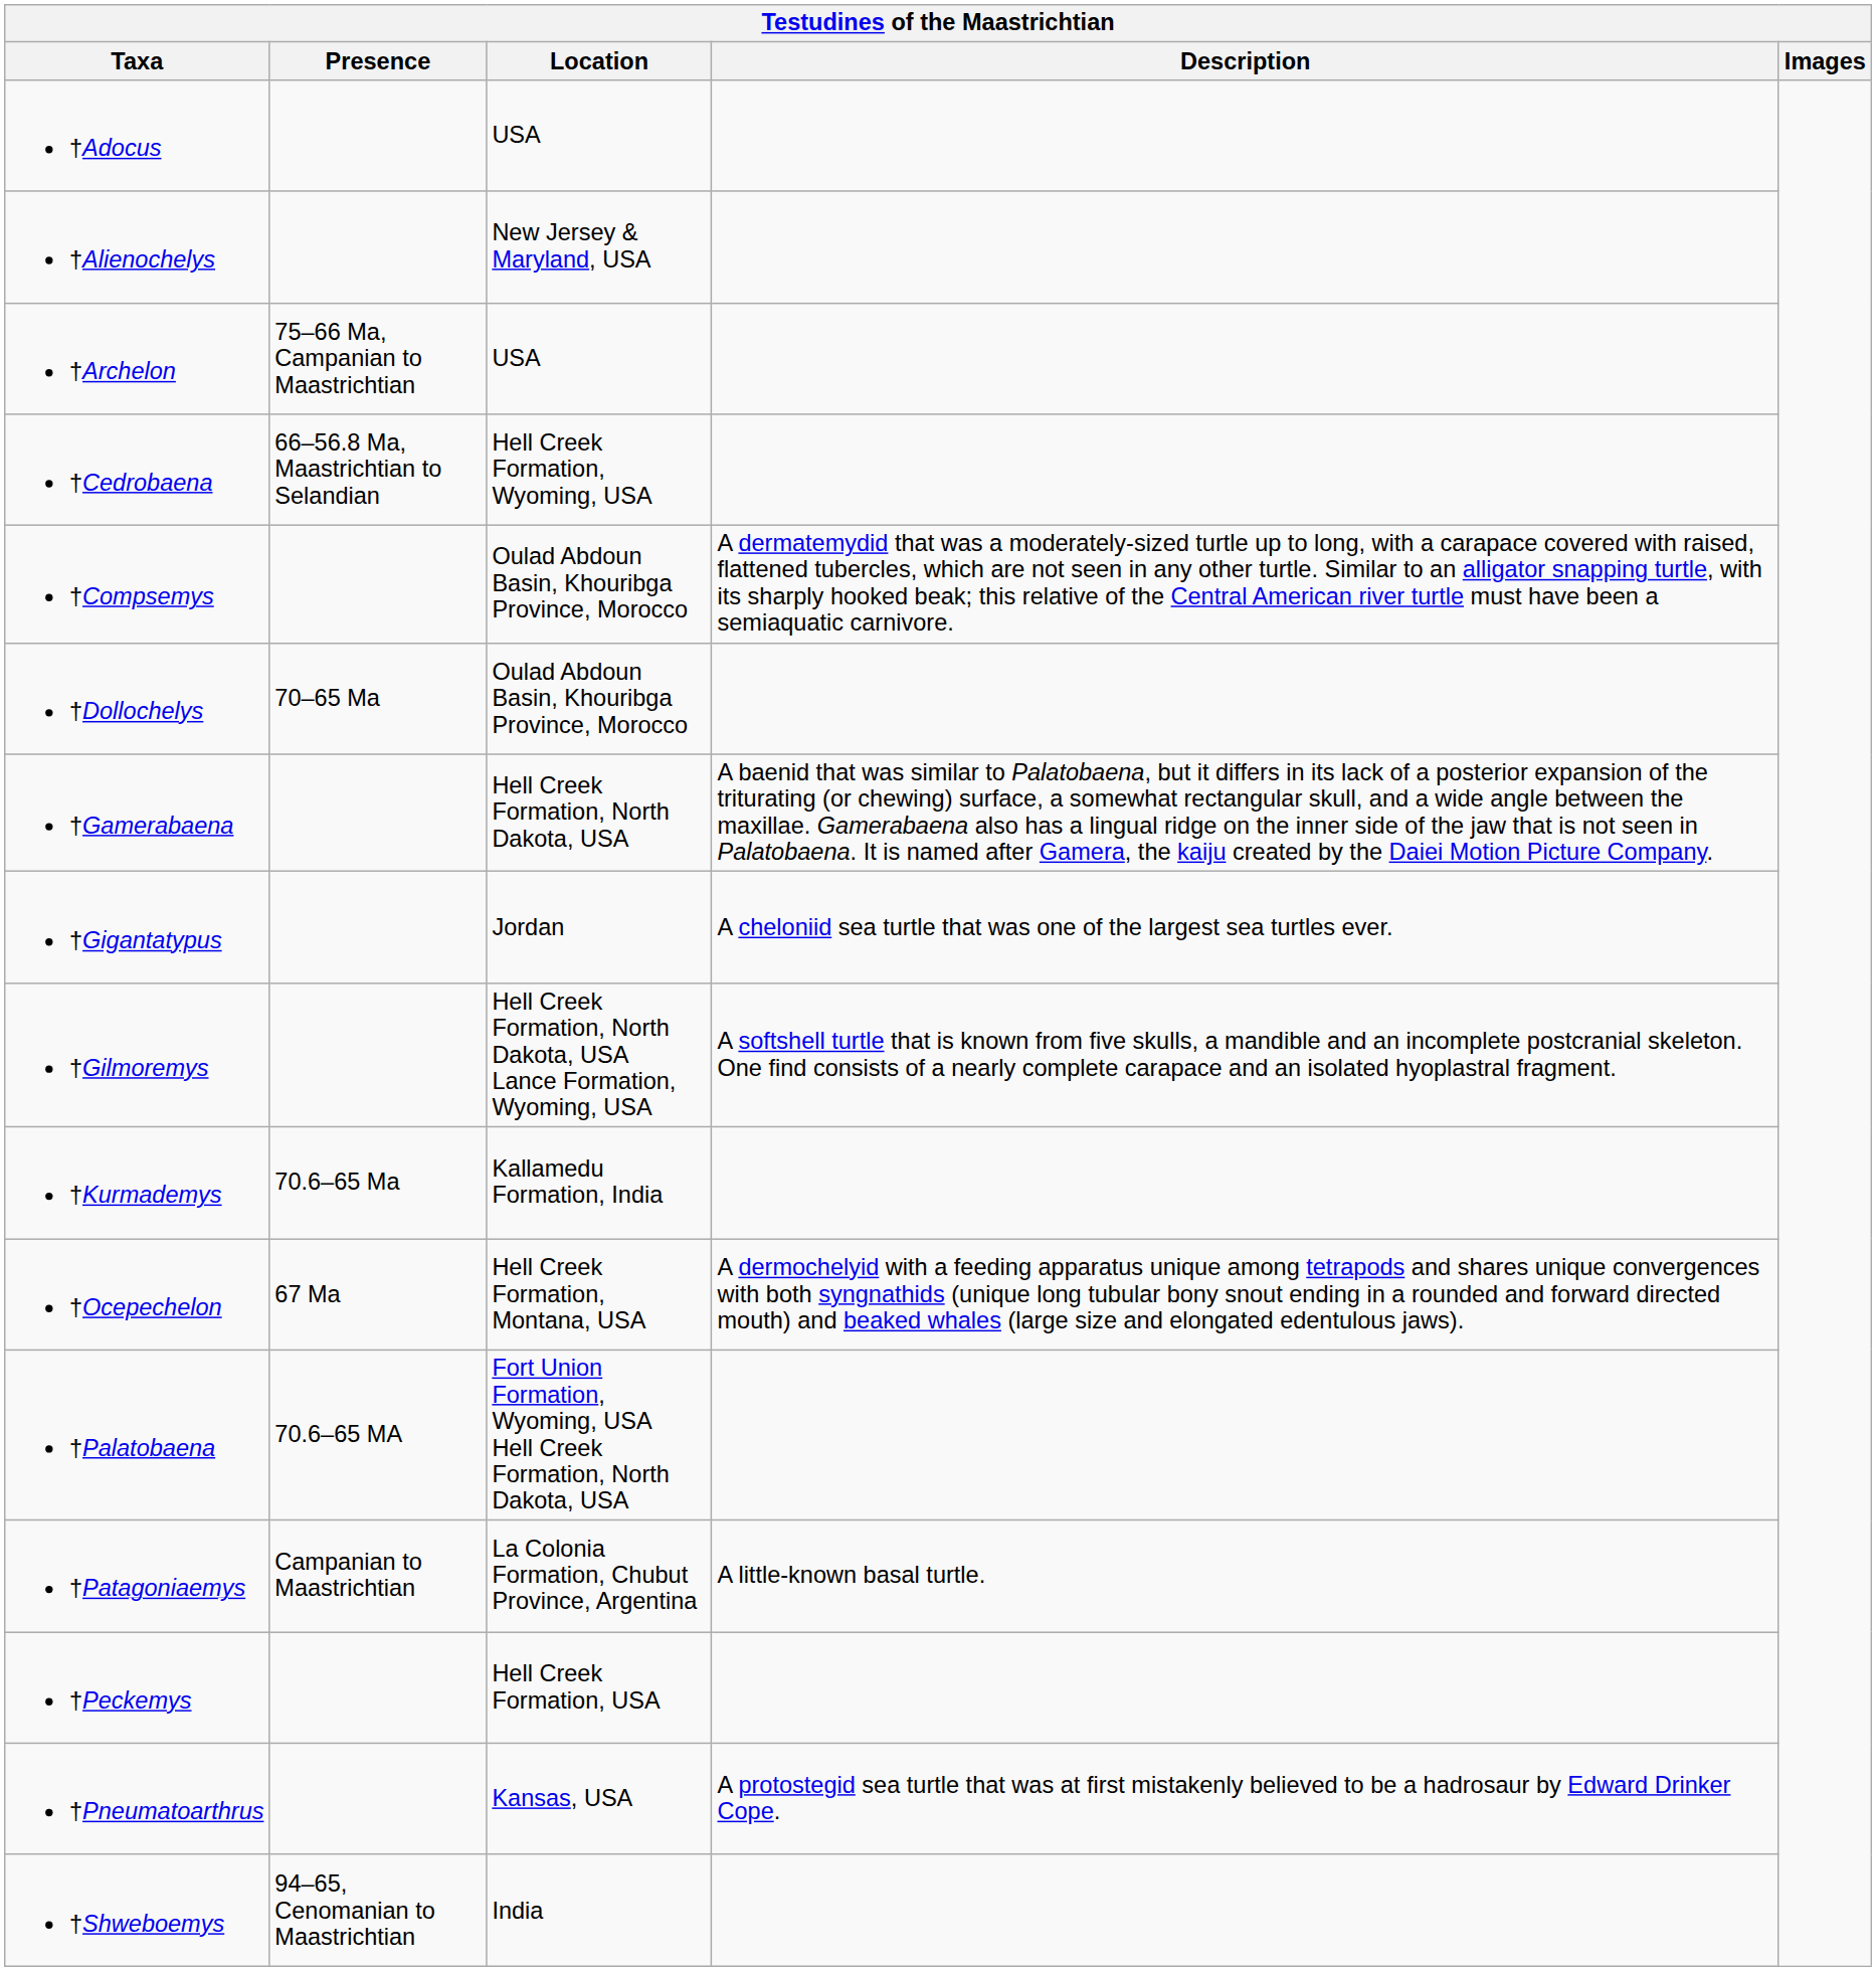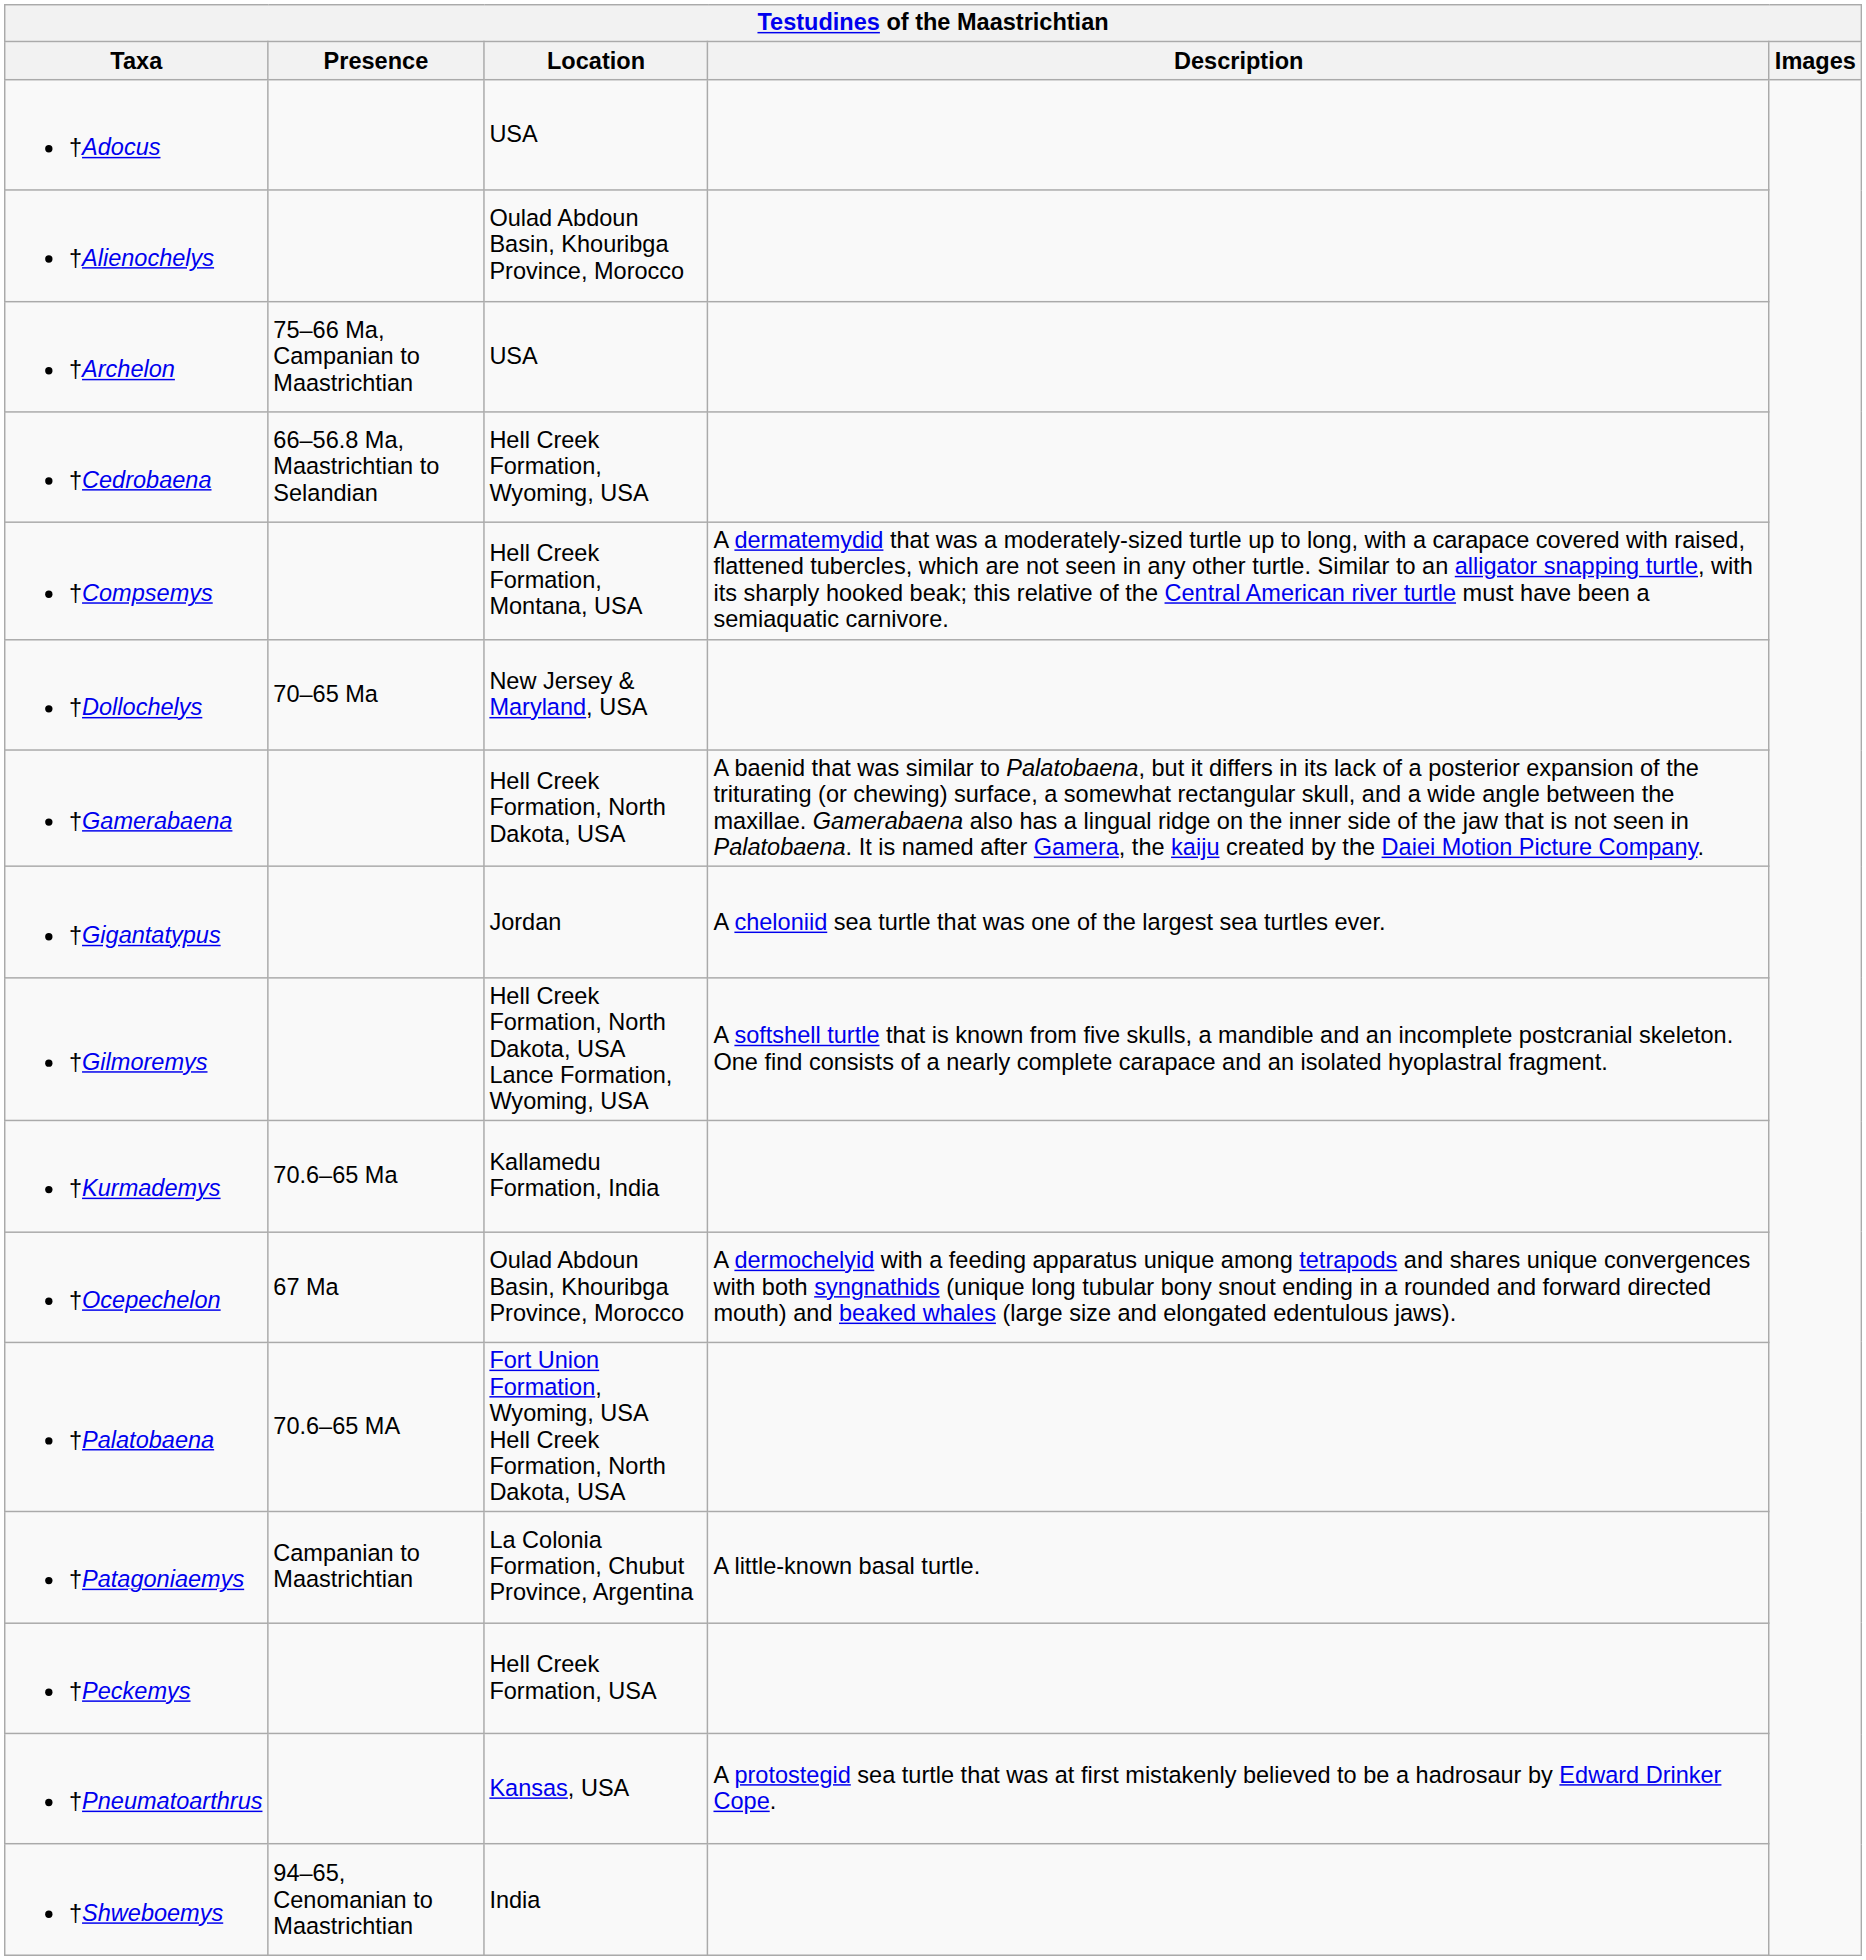†Alienochelys | Location: New Jersey & Maryland, USA -> Oulad Abdoun Basin, Khouribga Province, Morocco
†Compsemys | Location: Oulad Abdoun Basin, Khouribga Province, Morocco -> Hell Creek Formation, Montana, USA
†Dollochelys | Location: Oulad Abdoun Basin, Khouribga Province, Morocco -> New Jersey & Maryland, USA
†Ocepechelon | Location: Hell Creek Formation, Montana, USA -> Oulad Abdoun Basin, Khouribga Province, Morocco
